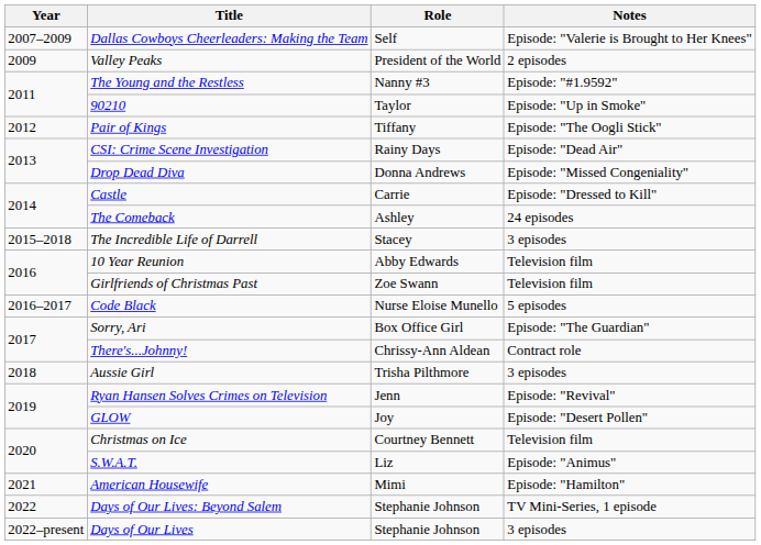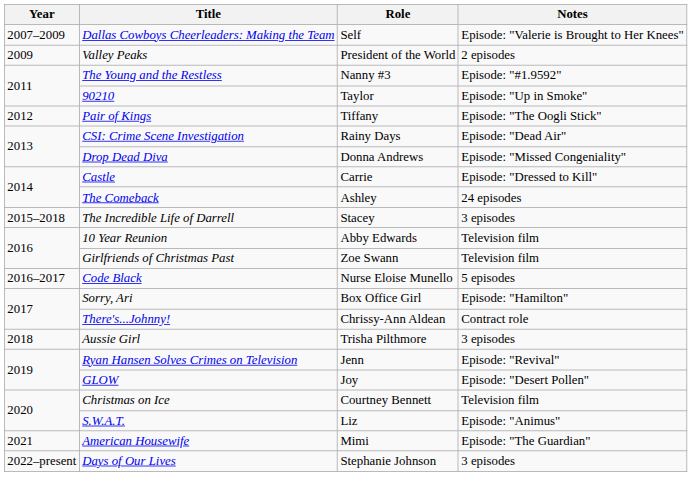Sorry, Ari | Notes: Episode: "The Guardian" -> Episode: "Hamilton"
American Housewife | Notes: Episode: "Hamilton" -> Episode: "The Guardian"
- row: 2022 | Days of Our Lives: Beyond Salem | Stephanie Johnson | TV Mini-Series, 1 episode
